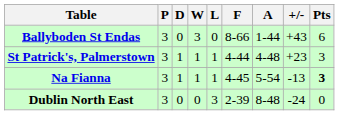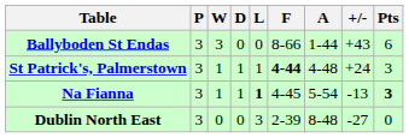columns swapped: W <-> D
St Patrick's, Palmerstown | F: normal -> bold
St Patrick's, Palmerstown | +/-: +23 -> +24
Na Fianna | L: normal -> bold
Dublin North East | +/-: -24 -> -27
